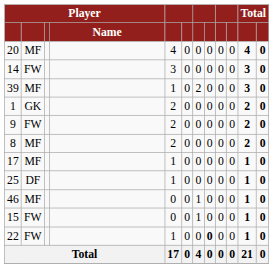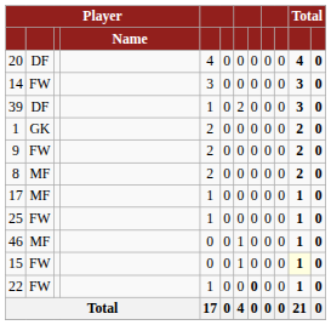20 | column 2: MF -> DF
39 | column 2: MF -> DF
25 | column 2: DF -> FW
15 | column 11: no background -> lightyellow background
